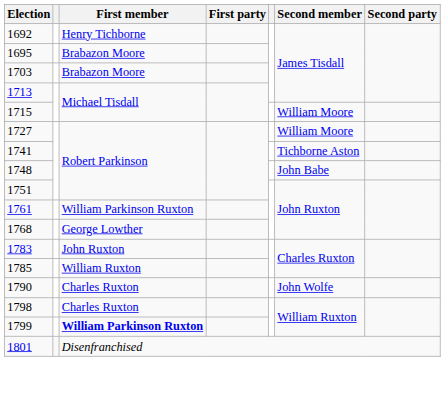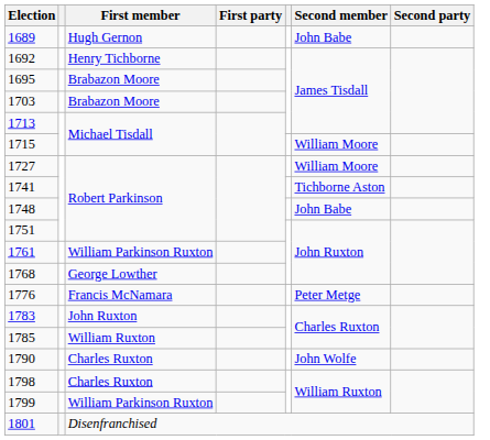+ row: 1689 | Hugh Gernon | John Babe
+ row: 1776 | Francis McNamara | Peter Metge
1799 | First member: bold -> normal
